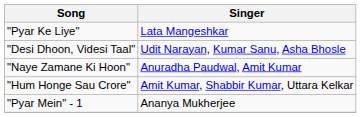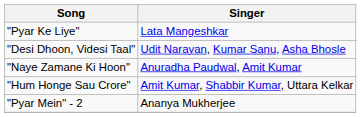- row: "Pyar Mein" - 1 | Ananya Mukherjee
+ row: "Pyar Mein" - 2 | Ananya Mukherjee
